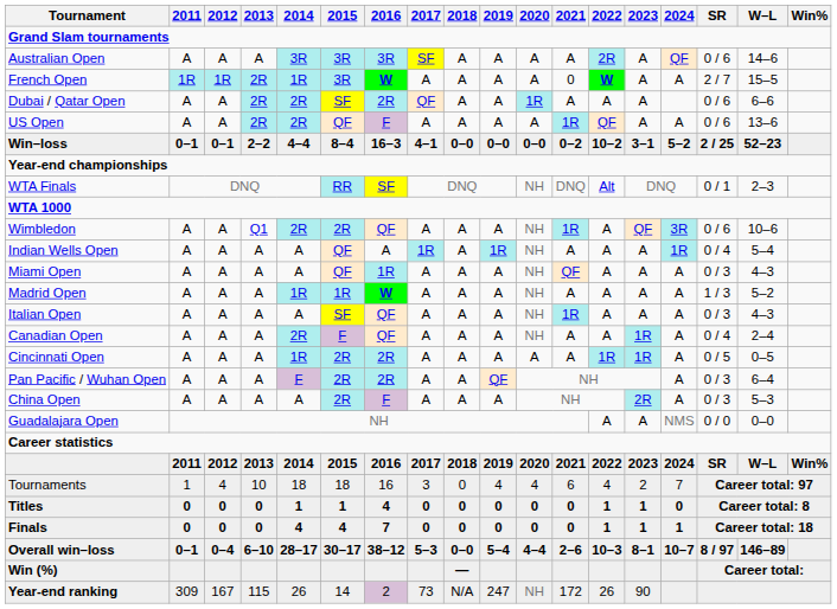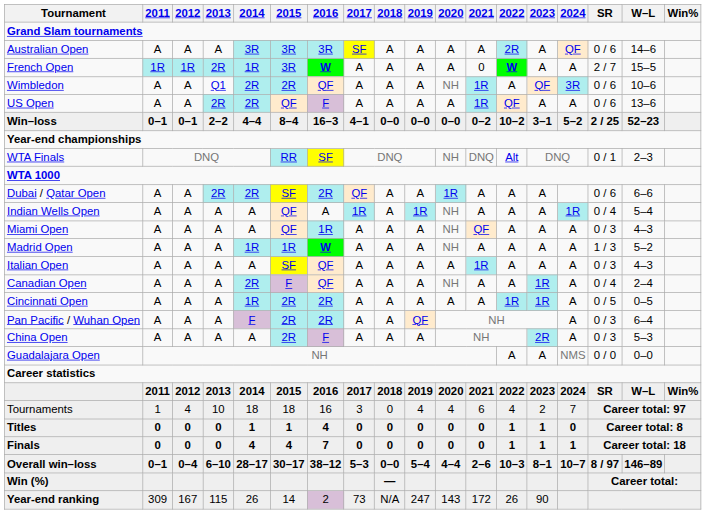rows swapped: Wimbledon <-> Dubai / Qatar Open
Italian Open | 2020: NH -> A
Year-end ranking | 2020: NH -> 143
